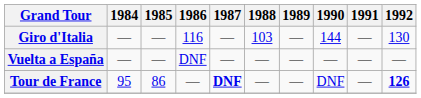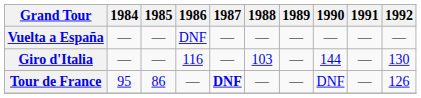rows swapped: Vuelta a España <-> Giro d'Italia
Tour de France | 1992: bold -> normal
